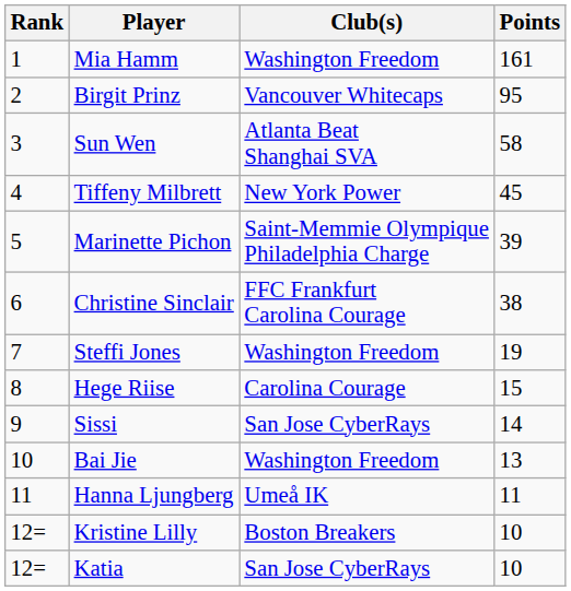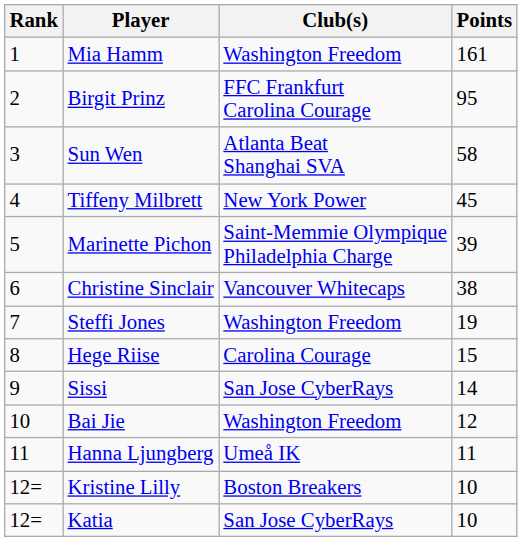Birgit Prinz | Club(s): Vancouver Whitecaps -> FFC Frankfurt Carolina Courage
Christine Sinclair | Club(s): FFC Frankfurt Carolina Courage -> Vancouver Whitecaps
Bai Jie | Points: 13 -> 12
